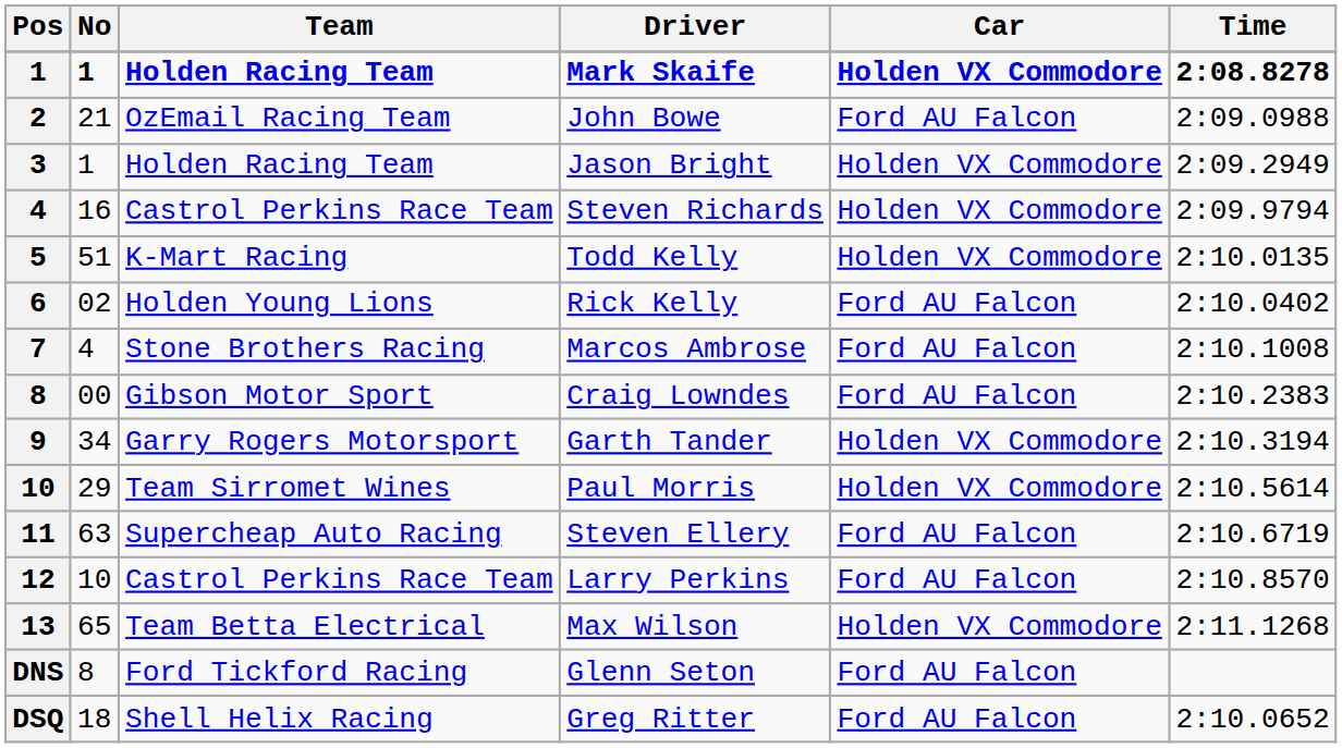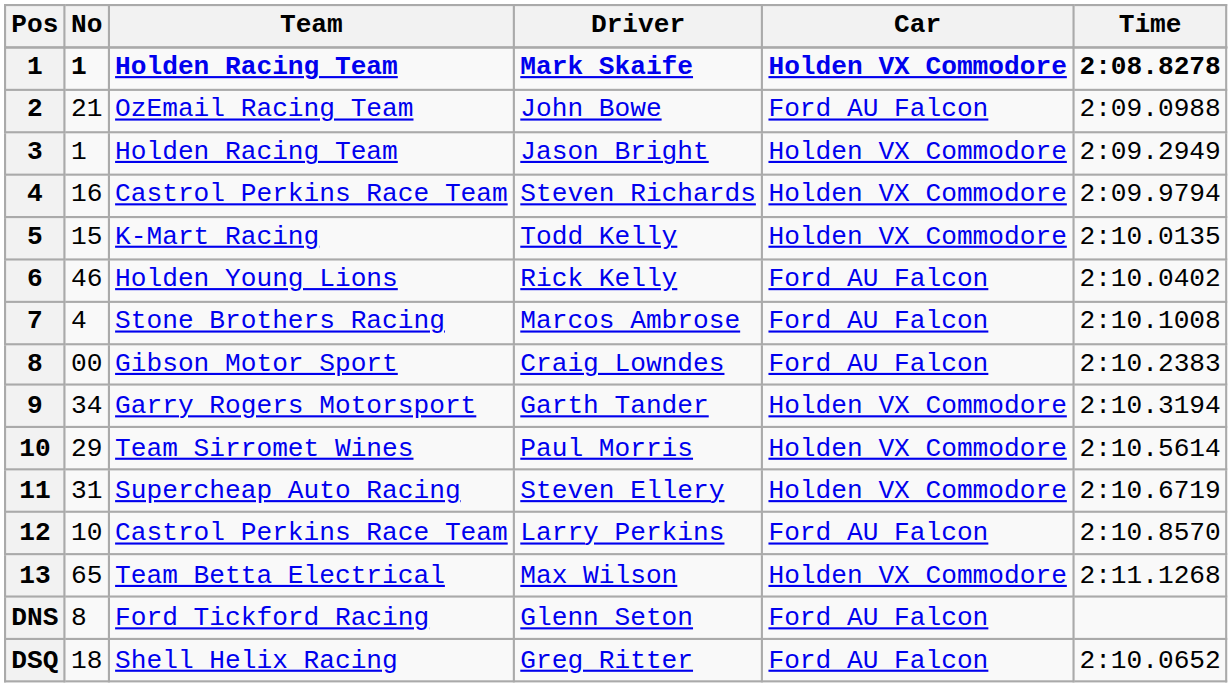Todd Kelly | No: 51 -> 15
Rick Kelly | No: 02 -> 46
Steven Ellery | No: 63 -> 31
Steven Ellery | Car: Ford AU Falcon -> Holden VX Commodore
